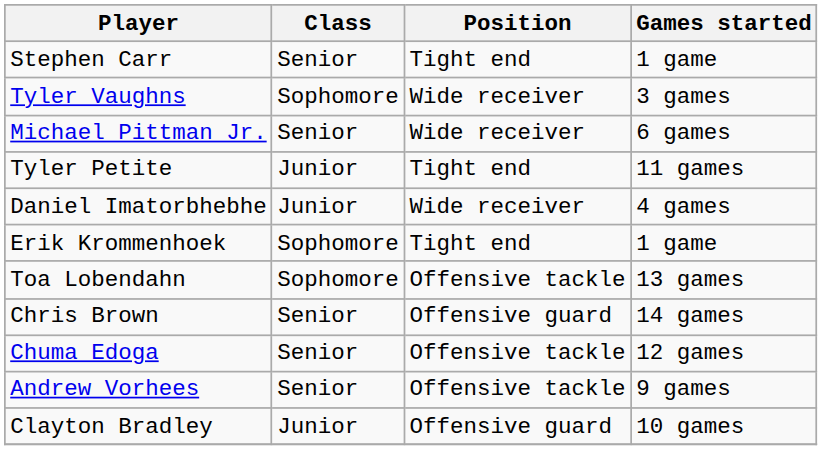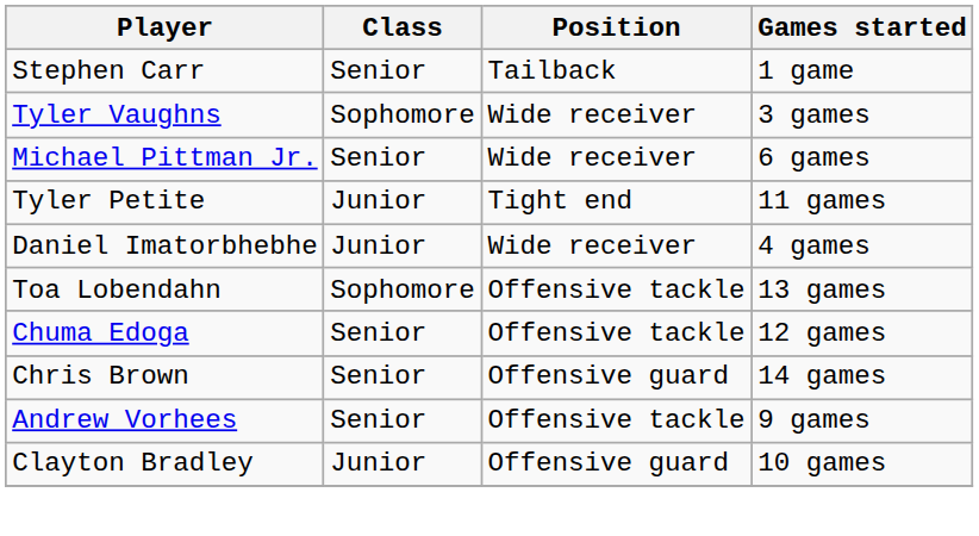Stephen Carr | Position: Tight end -> Tailback
- row: Erik Krommenhoek | Sophomore | Tight end | 1 game
rows swapped: Chuma Edoga <-> Chris Brown
